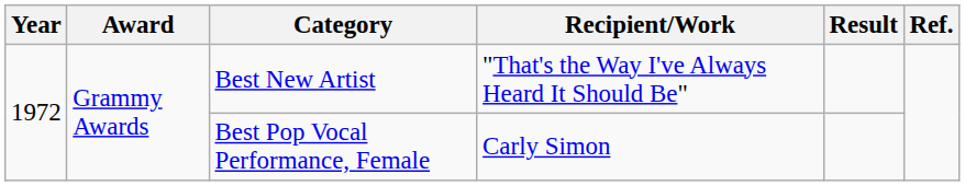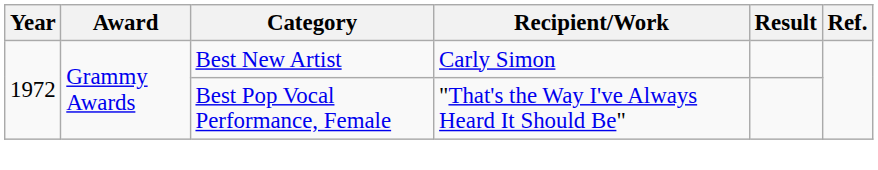Best New Artist | Recipient/Work: "That's the Way I've Always Heard It Should Be" -> Carly Simon
Best Pop Vocal Performance, Female | Recipient/Work: Carly Simon -> "That's the Way I've Always Heard It Should Be"
